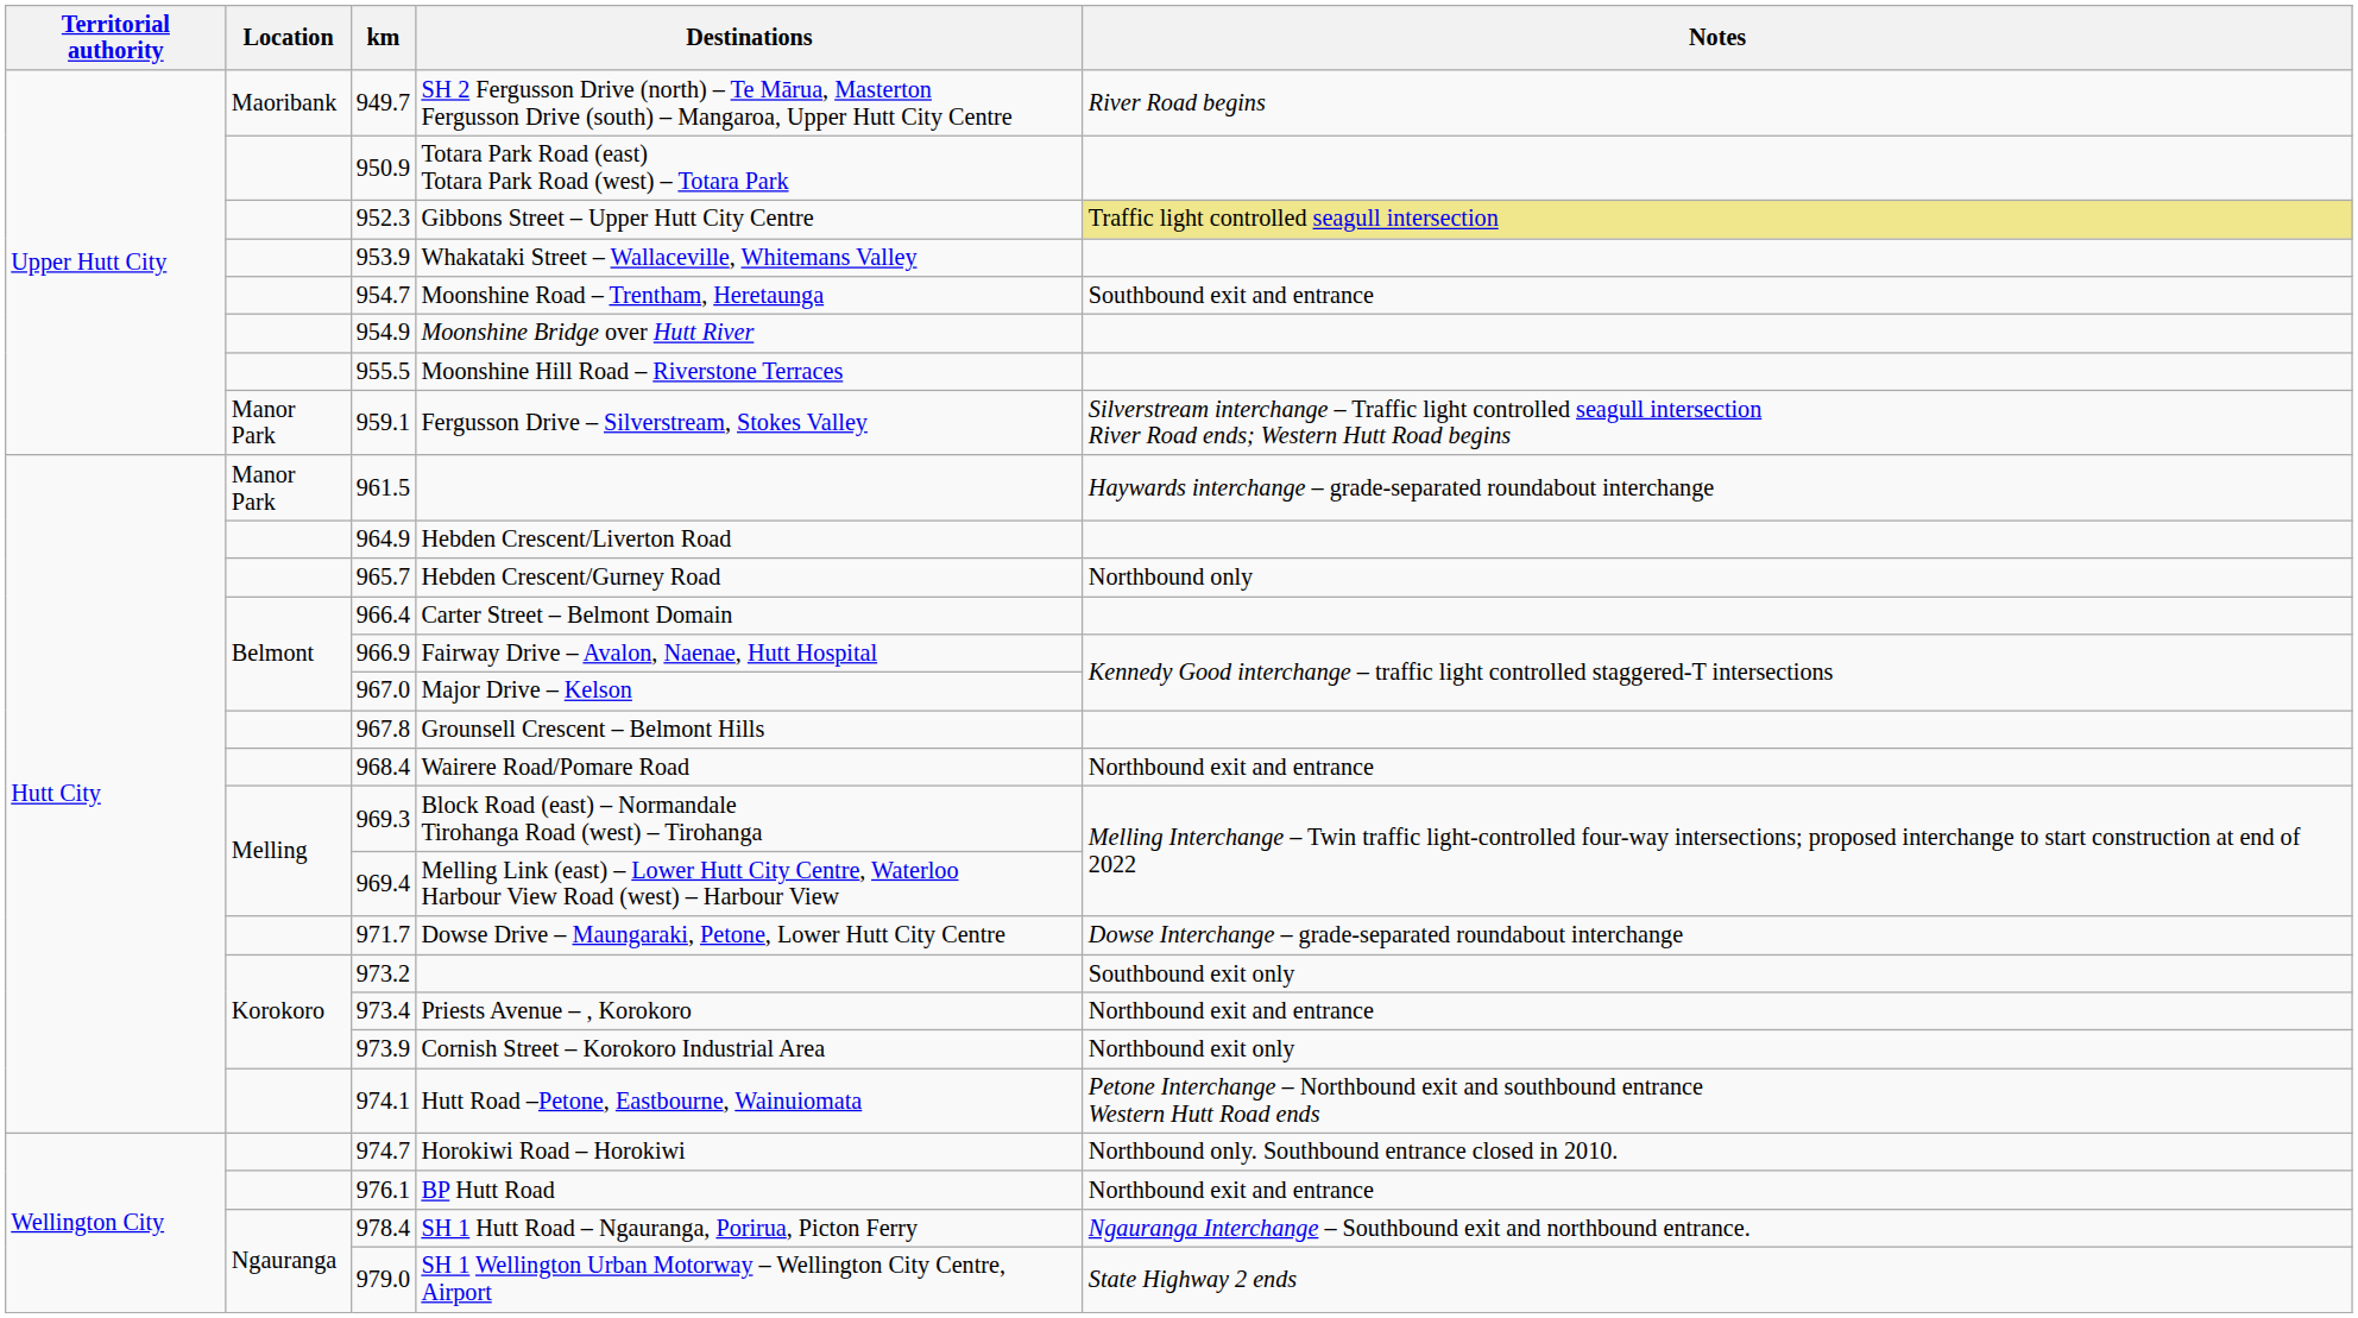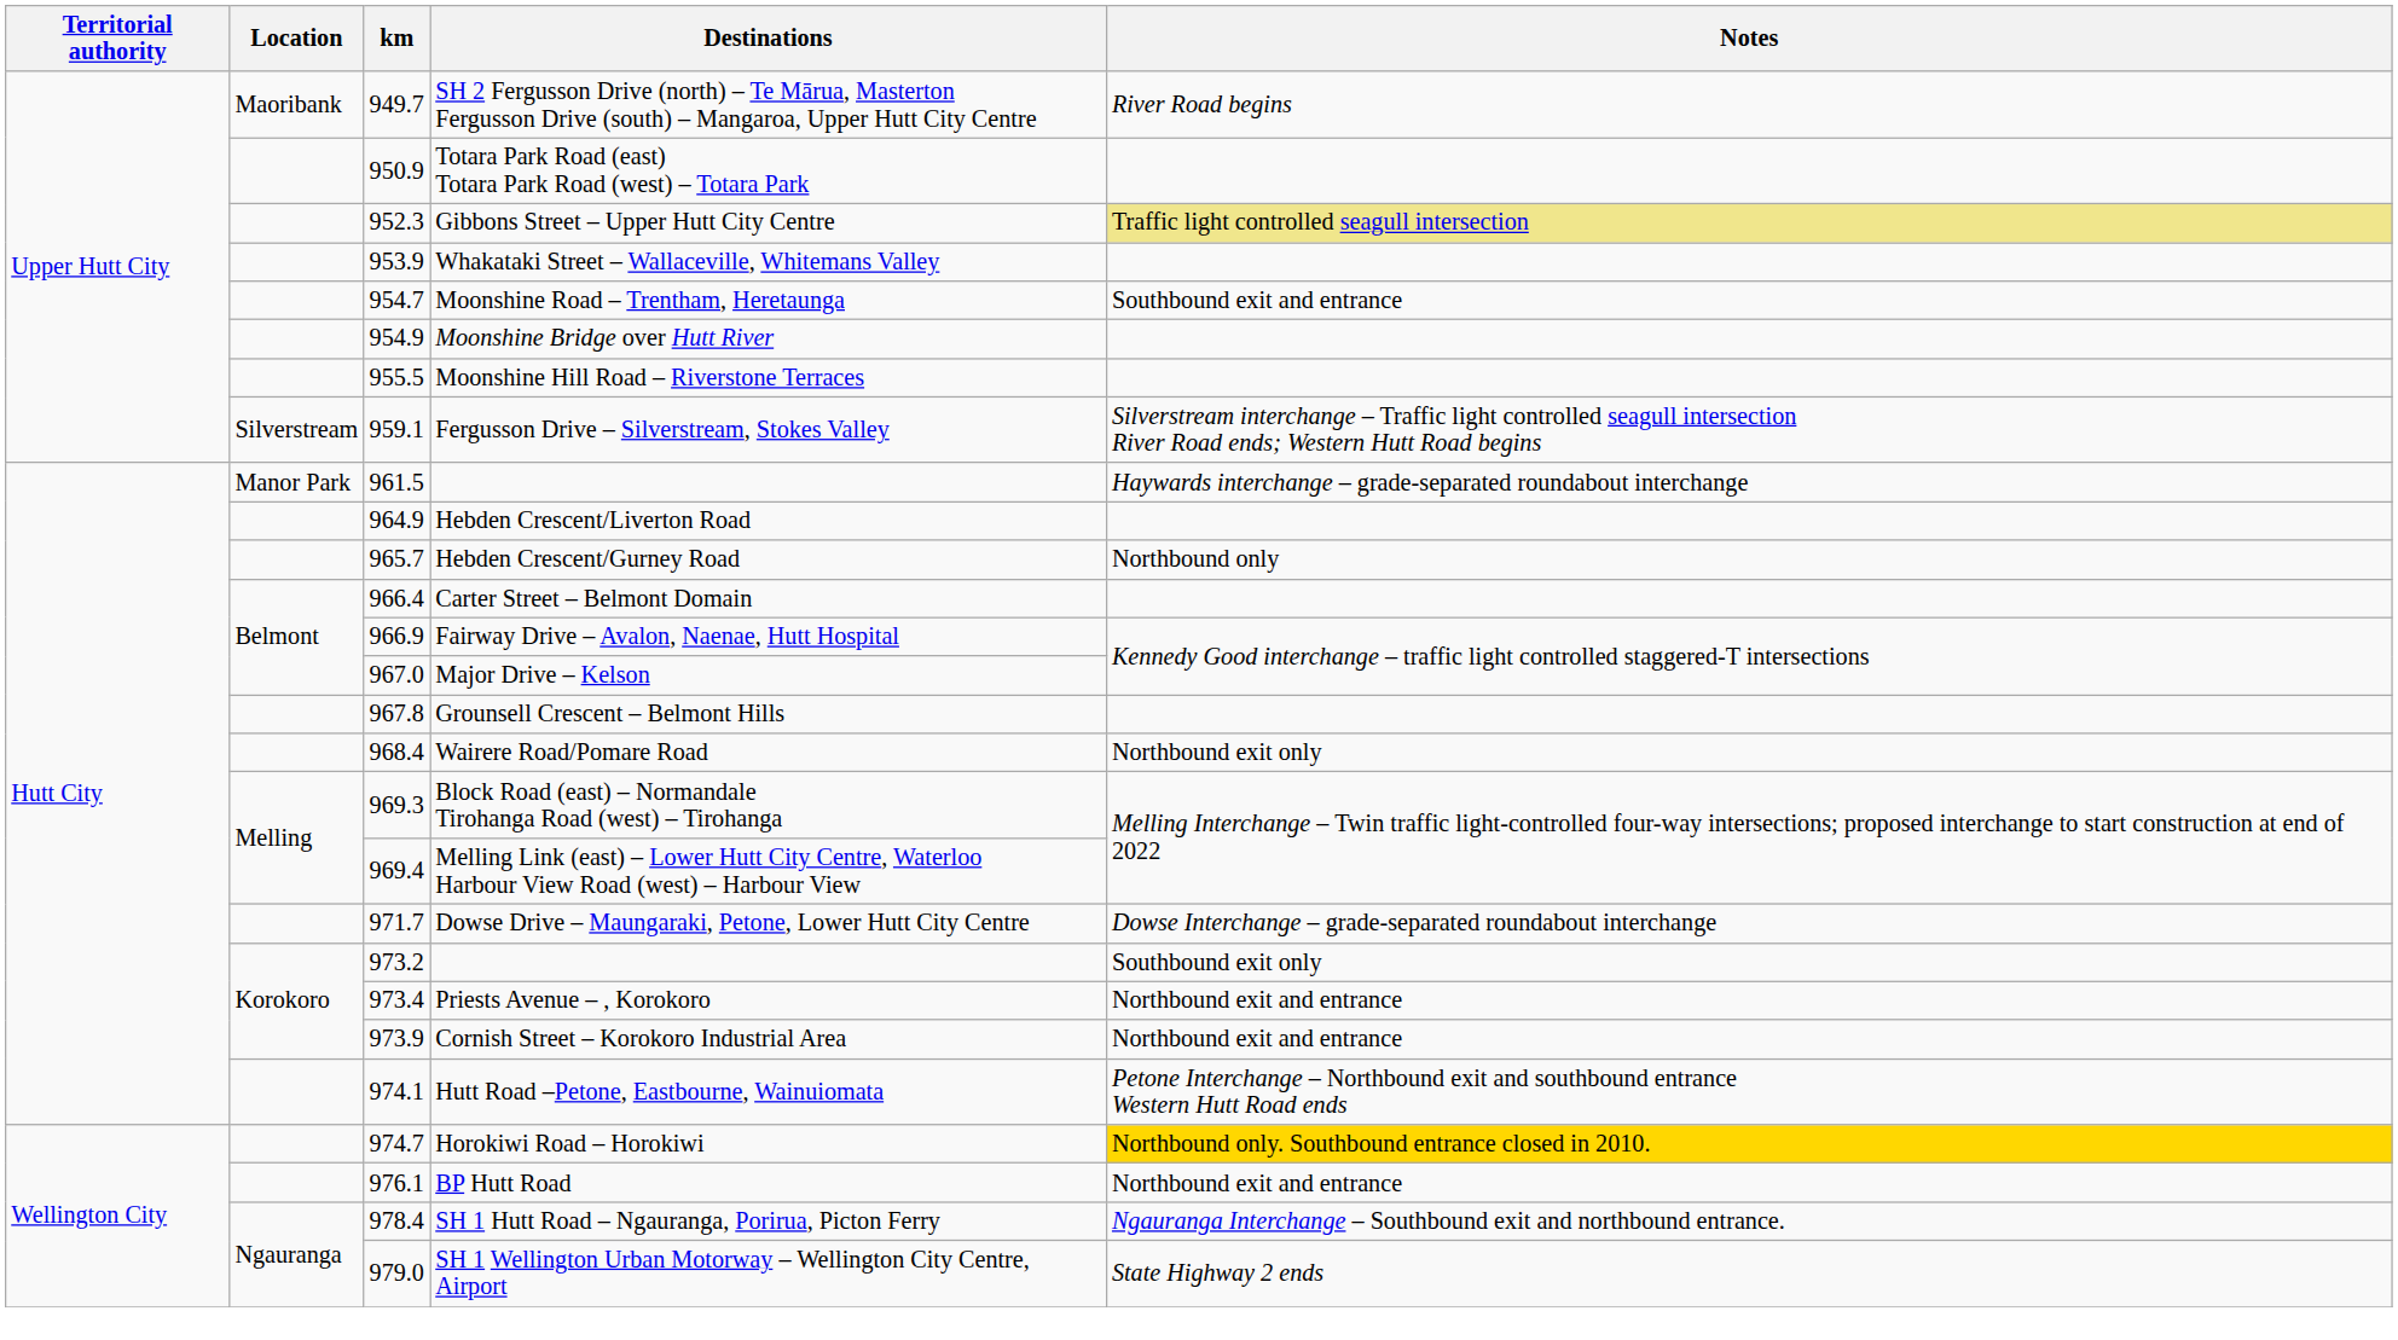Fergusson Drive – Silverstream, Stokes Valley | Location: Manor Park -> Silverstream
Wairere Road/Pomare Road | Notes: Northbound exit and entrance -> Northbound exit only
Cornish Street – Korokoro Industrial Area | Notes: Northbound exit only -> Northbound exit and entrance
Horokiwi Road – Horokiwi | Notes: no background -> gold background
